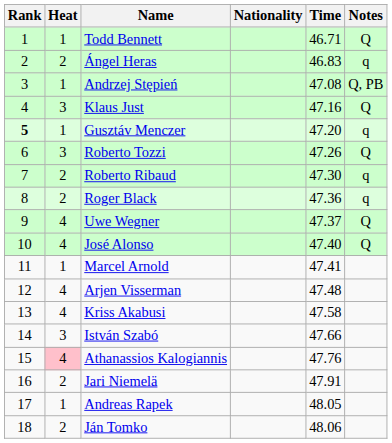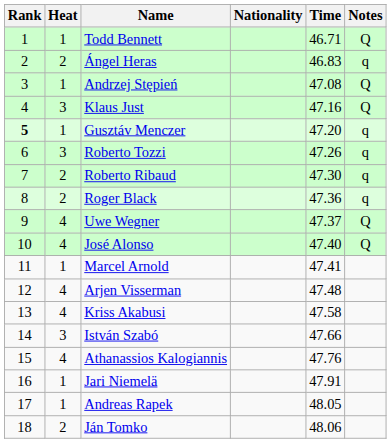Andrzej Stępień | Notes: Q, PB -> Q
Roberto Tozzi | Notes: Q -> q
Athanassios Kalogiannis | Heat: pink background -> no background
Jari Niemelä | Heat: 2 -> 1
